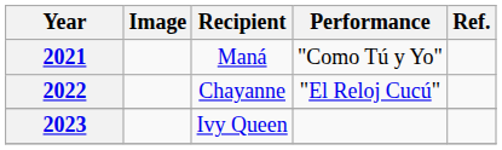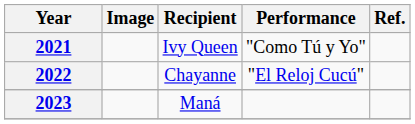2021 | Recipient: Maná -> Ivy Queen
2023 | Recipient: Ivy Queen -> Maná
